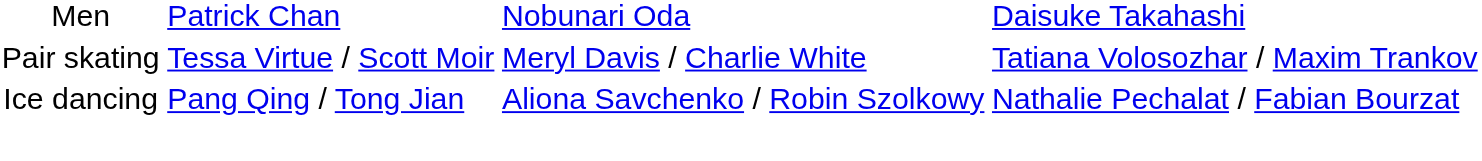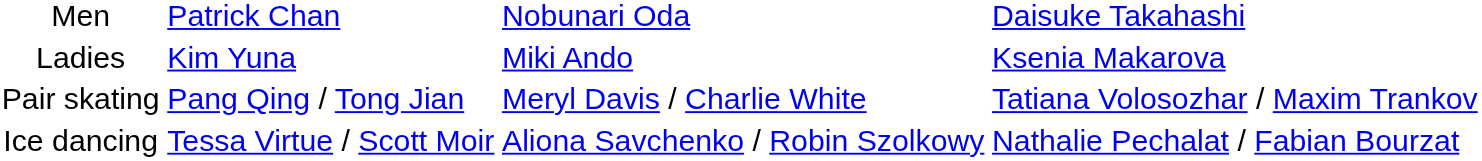+ row: Ladies | Kim Yuna | Miki Ando | Ksenia Makarova
Pair skating | column 2: Tessa Virtue / Scott Moir -> Pang Qing / Tong Jian
Ice dancing | column 2: Pang Qing / Tong Jian -> Tessa Virtue / Scott Moir
